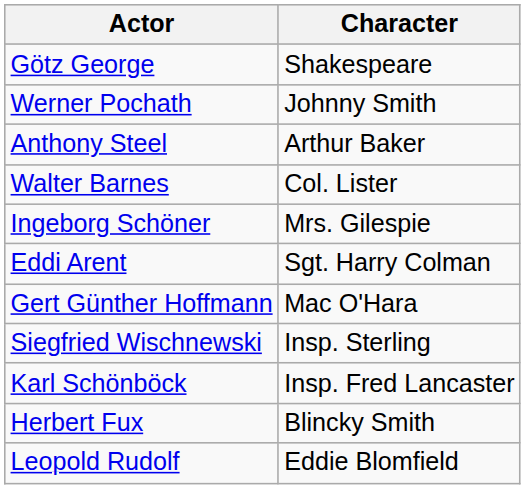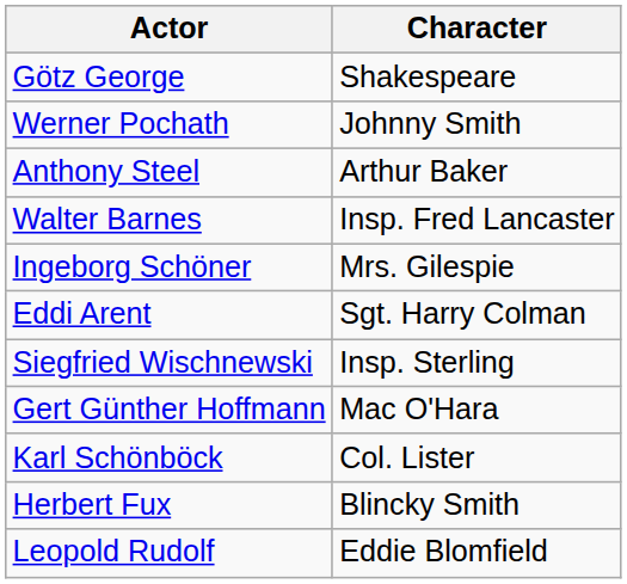Walter Barnes | Character: Col. Lister -> Insp. Fred Lancaster
rows swapped: Gert Günther Hoffmann <-> Siegfried Wischnewski
Karl Schönböck | Character: Insp. Fred Lancaster -> Col. Lister
